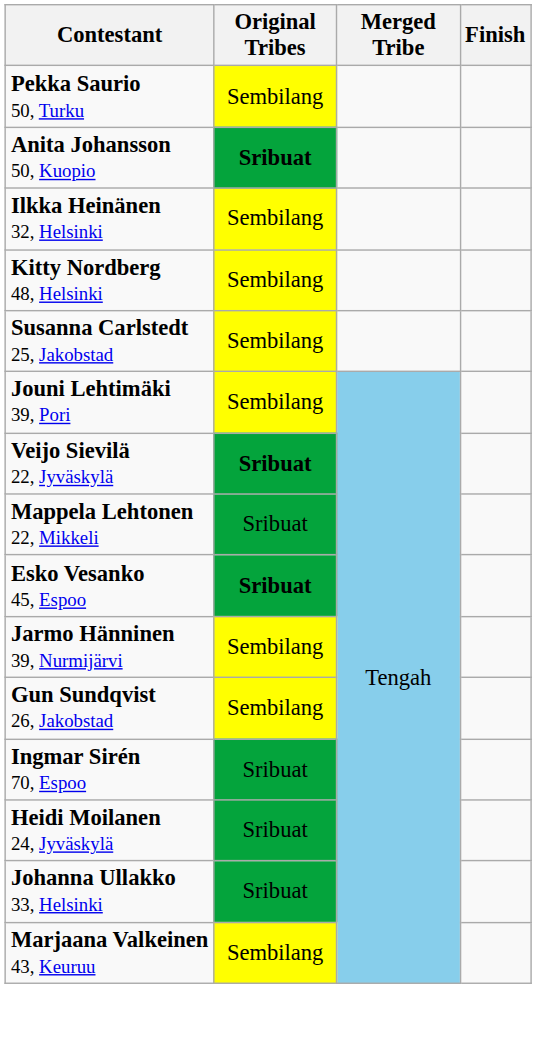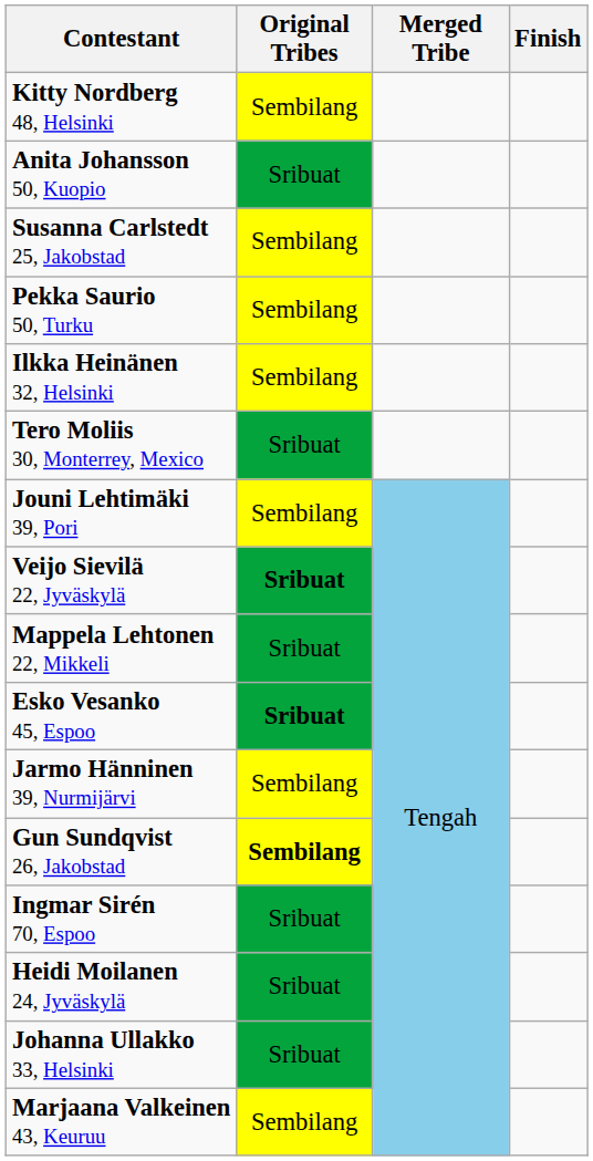rows swapped: Kitty Nordberg 48, Helsinki <-> Pekka Saurio 50, Turku
Anita Johansson 50, Kuopio | Original Tribes: bold -> normal
rows swapped: Susanna Carlstedt 25, Jakobstad <-> Ilkka Heinänen 32, Helsinki
+ row: Tero Moliis 30, Monterrey, Mexico | Sribuat
Gun Sundqvist 26, Jakobstad | Original Tribes: normal -> bold
